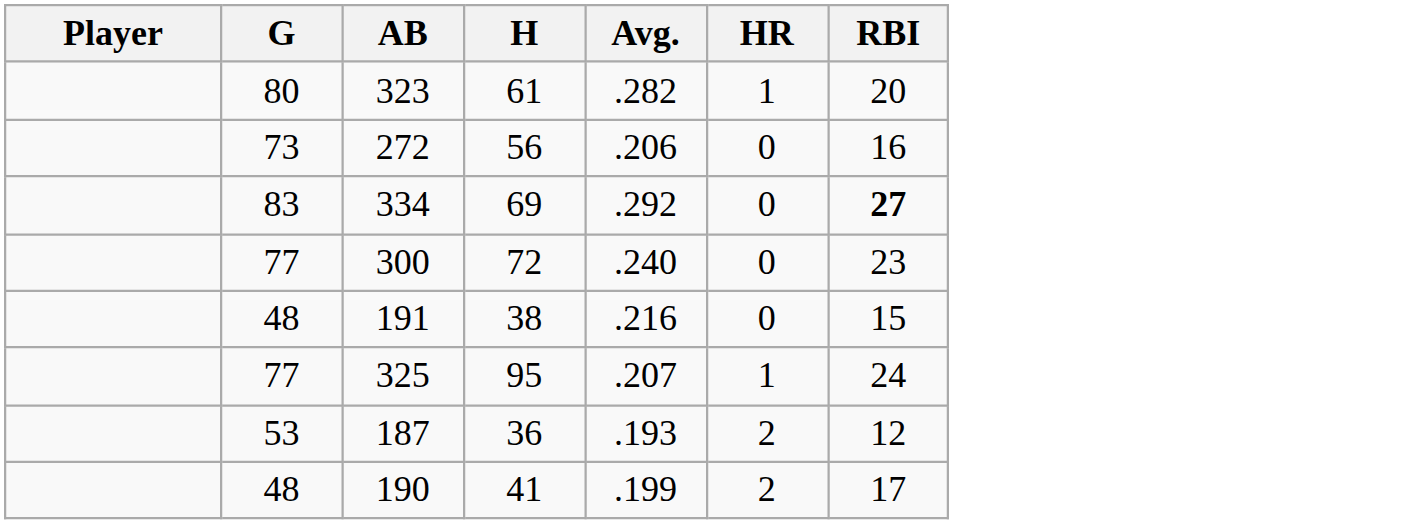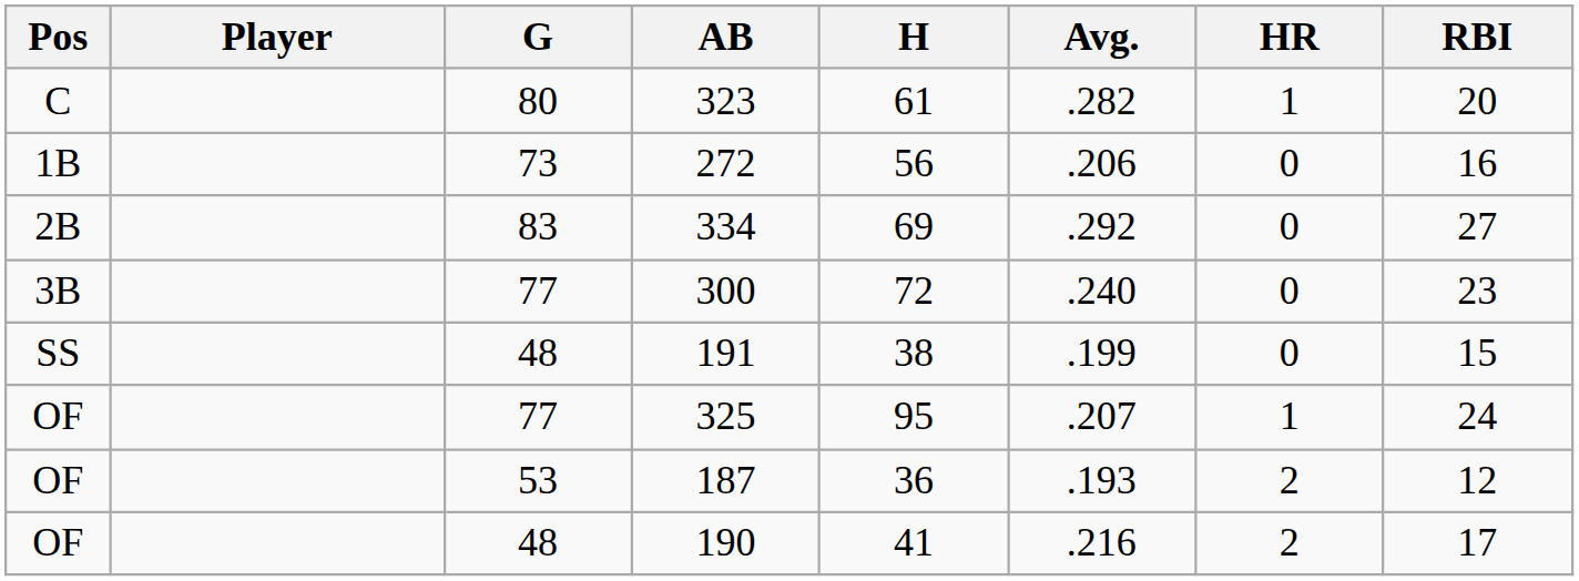+ column: Pos | C | 1B | 2B | 3B | SS | OF | OF | OF
334 | RBI: bold -> normal
191 | Avg.: .216 -> .199
190 | Avg.: .199 -> .216
